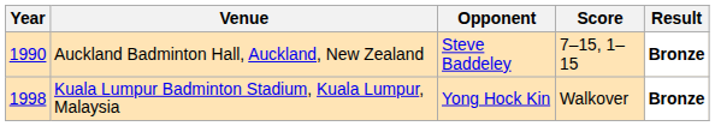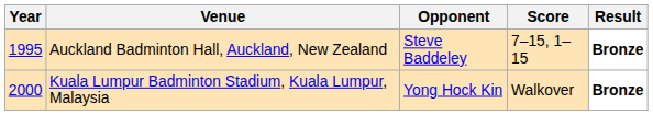Auckland Badminton Hall, Auckland, New Zealand | Year: 1990 -> 1995
Kuala Lumpur Badminton Stadium, Kuala Lumpur, Malaysia | Year: 1998 -> 2000
